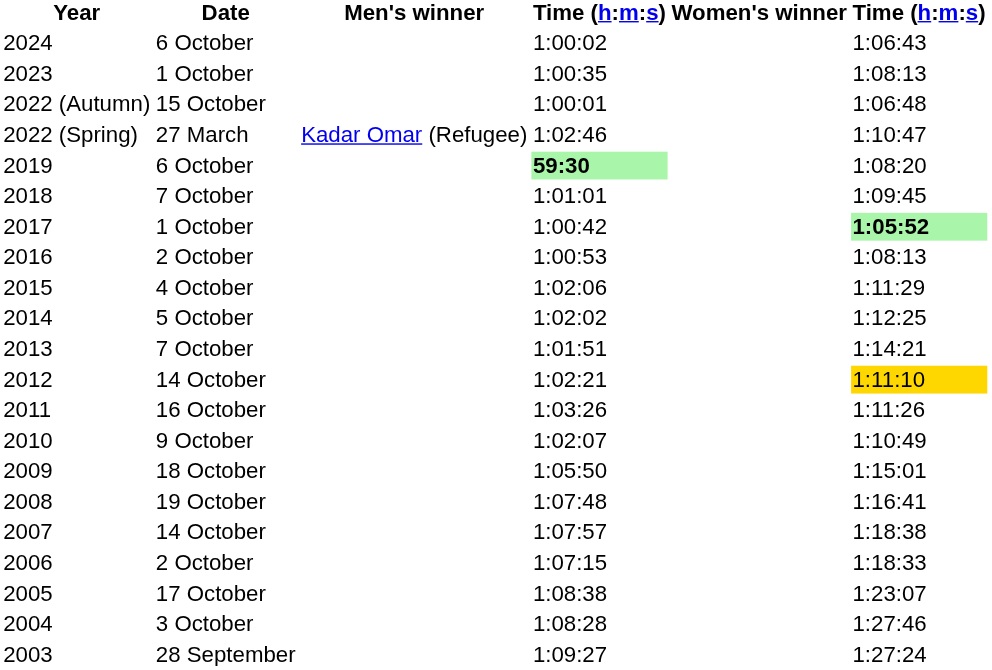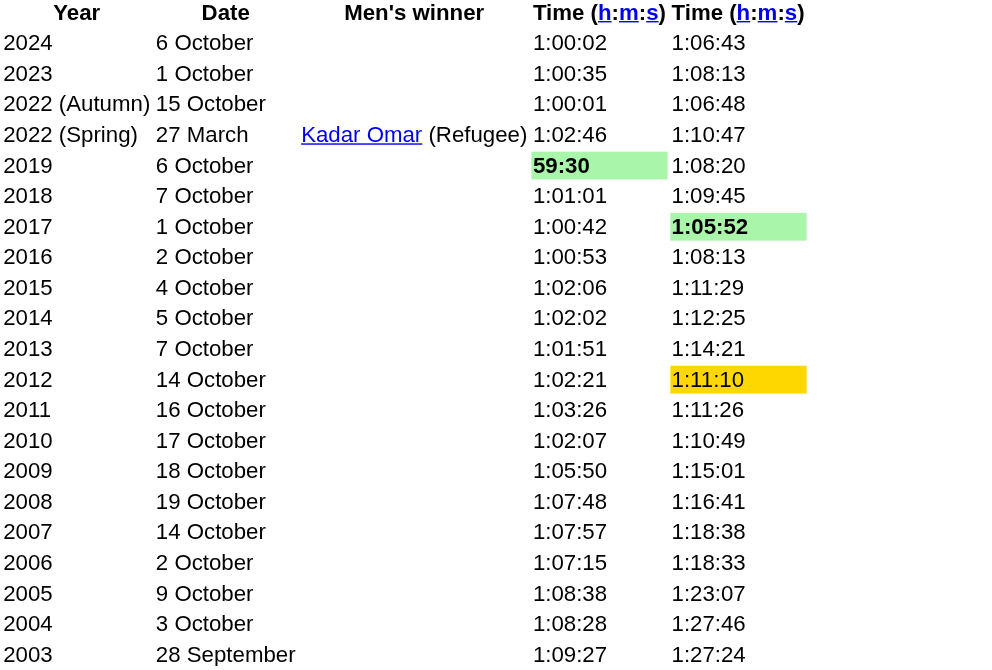- column: Women's winner
2010 | Date: 9 October -> 17 October
2005 | Date: 17 October -> 9 October
